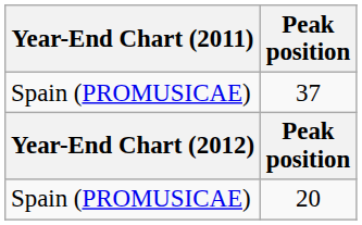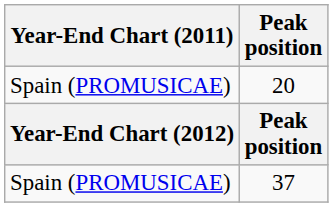rows swapped: 20 <-> 37
